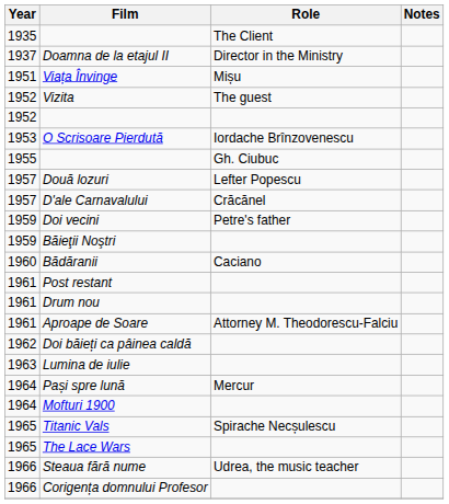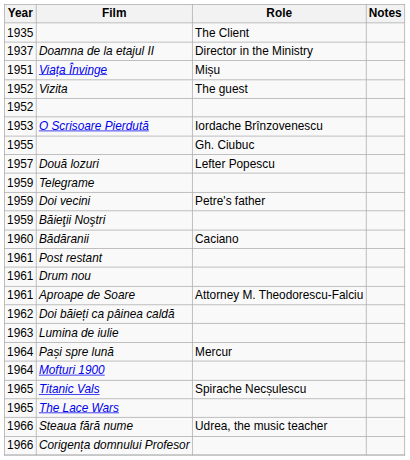- row: 1957 | D'ale Carnavalului | Crăcănel
+ row: 1959 | Telegrame
